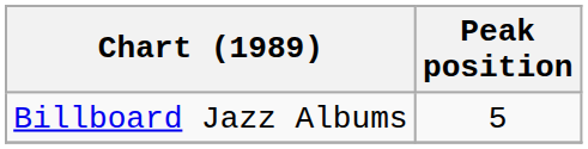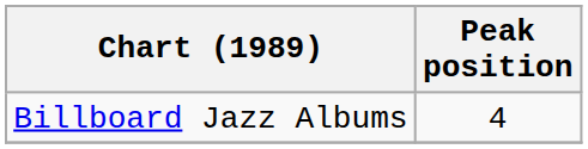Billboard Jazz Albums | Peak position: 5 -> 4
